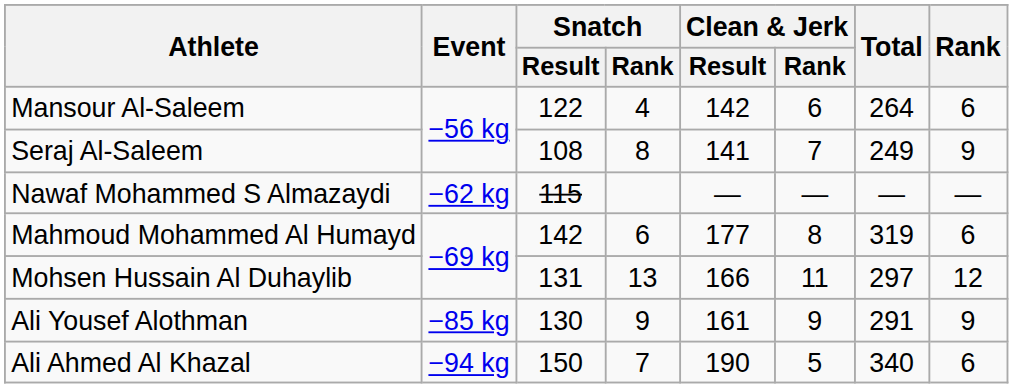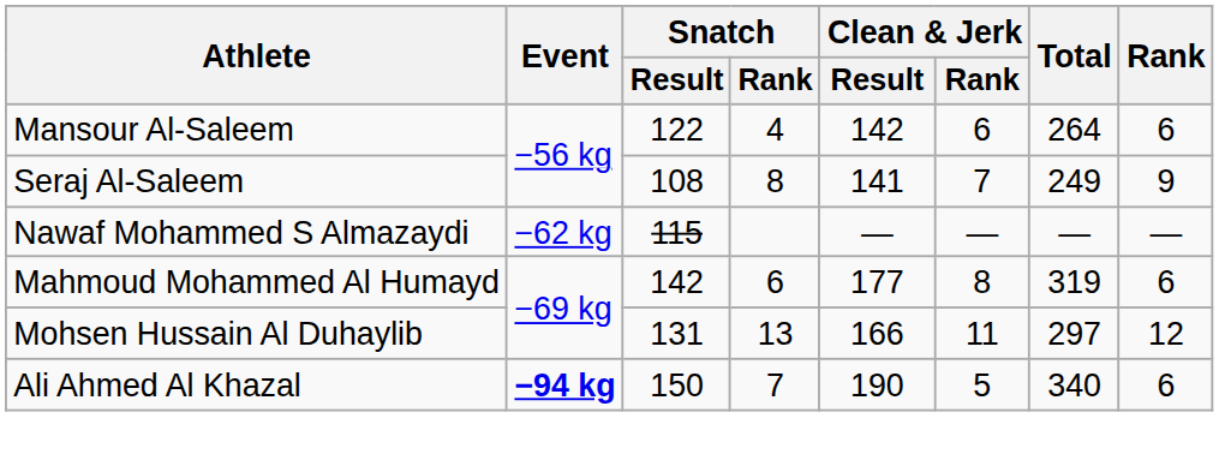- row: Ali Yousef Alothman | −85 kg | 130 | 9 | 161 | 9 | 291 | 9
Ali Ahmed Al Khazal | Event: normal -> bold
